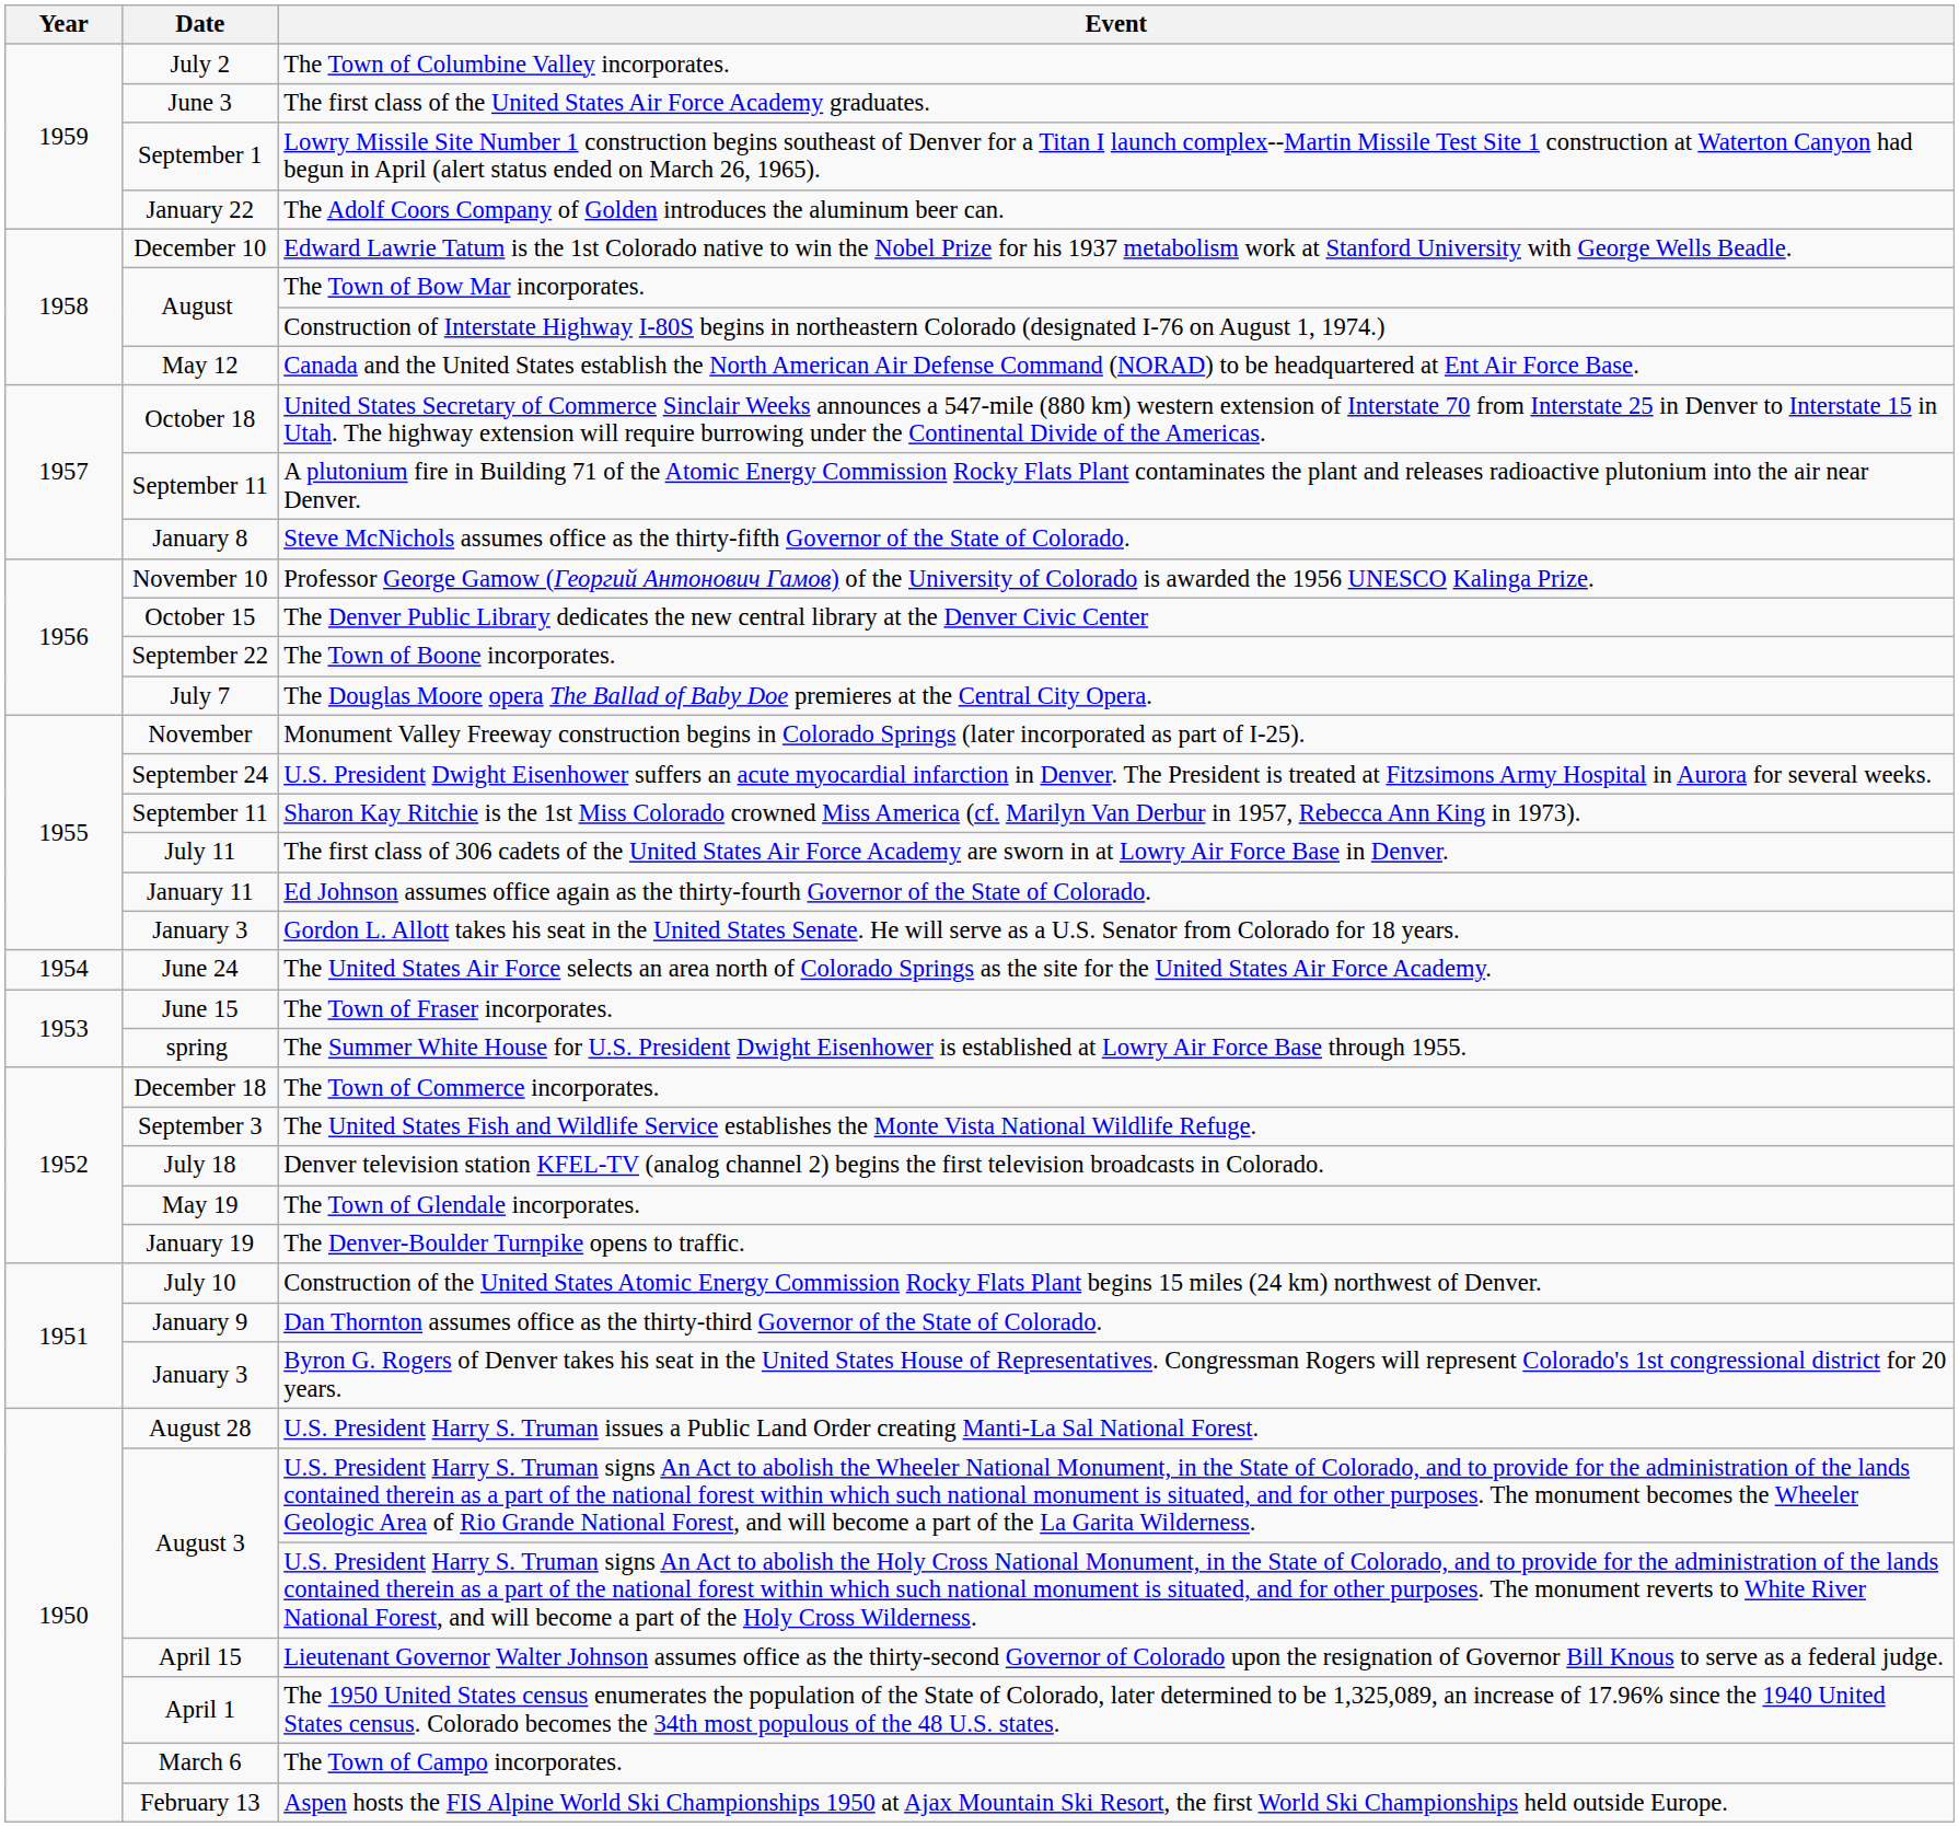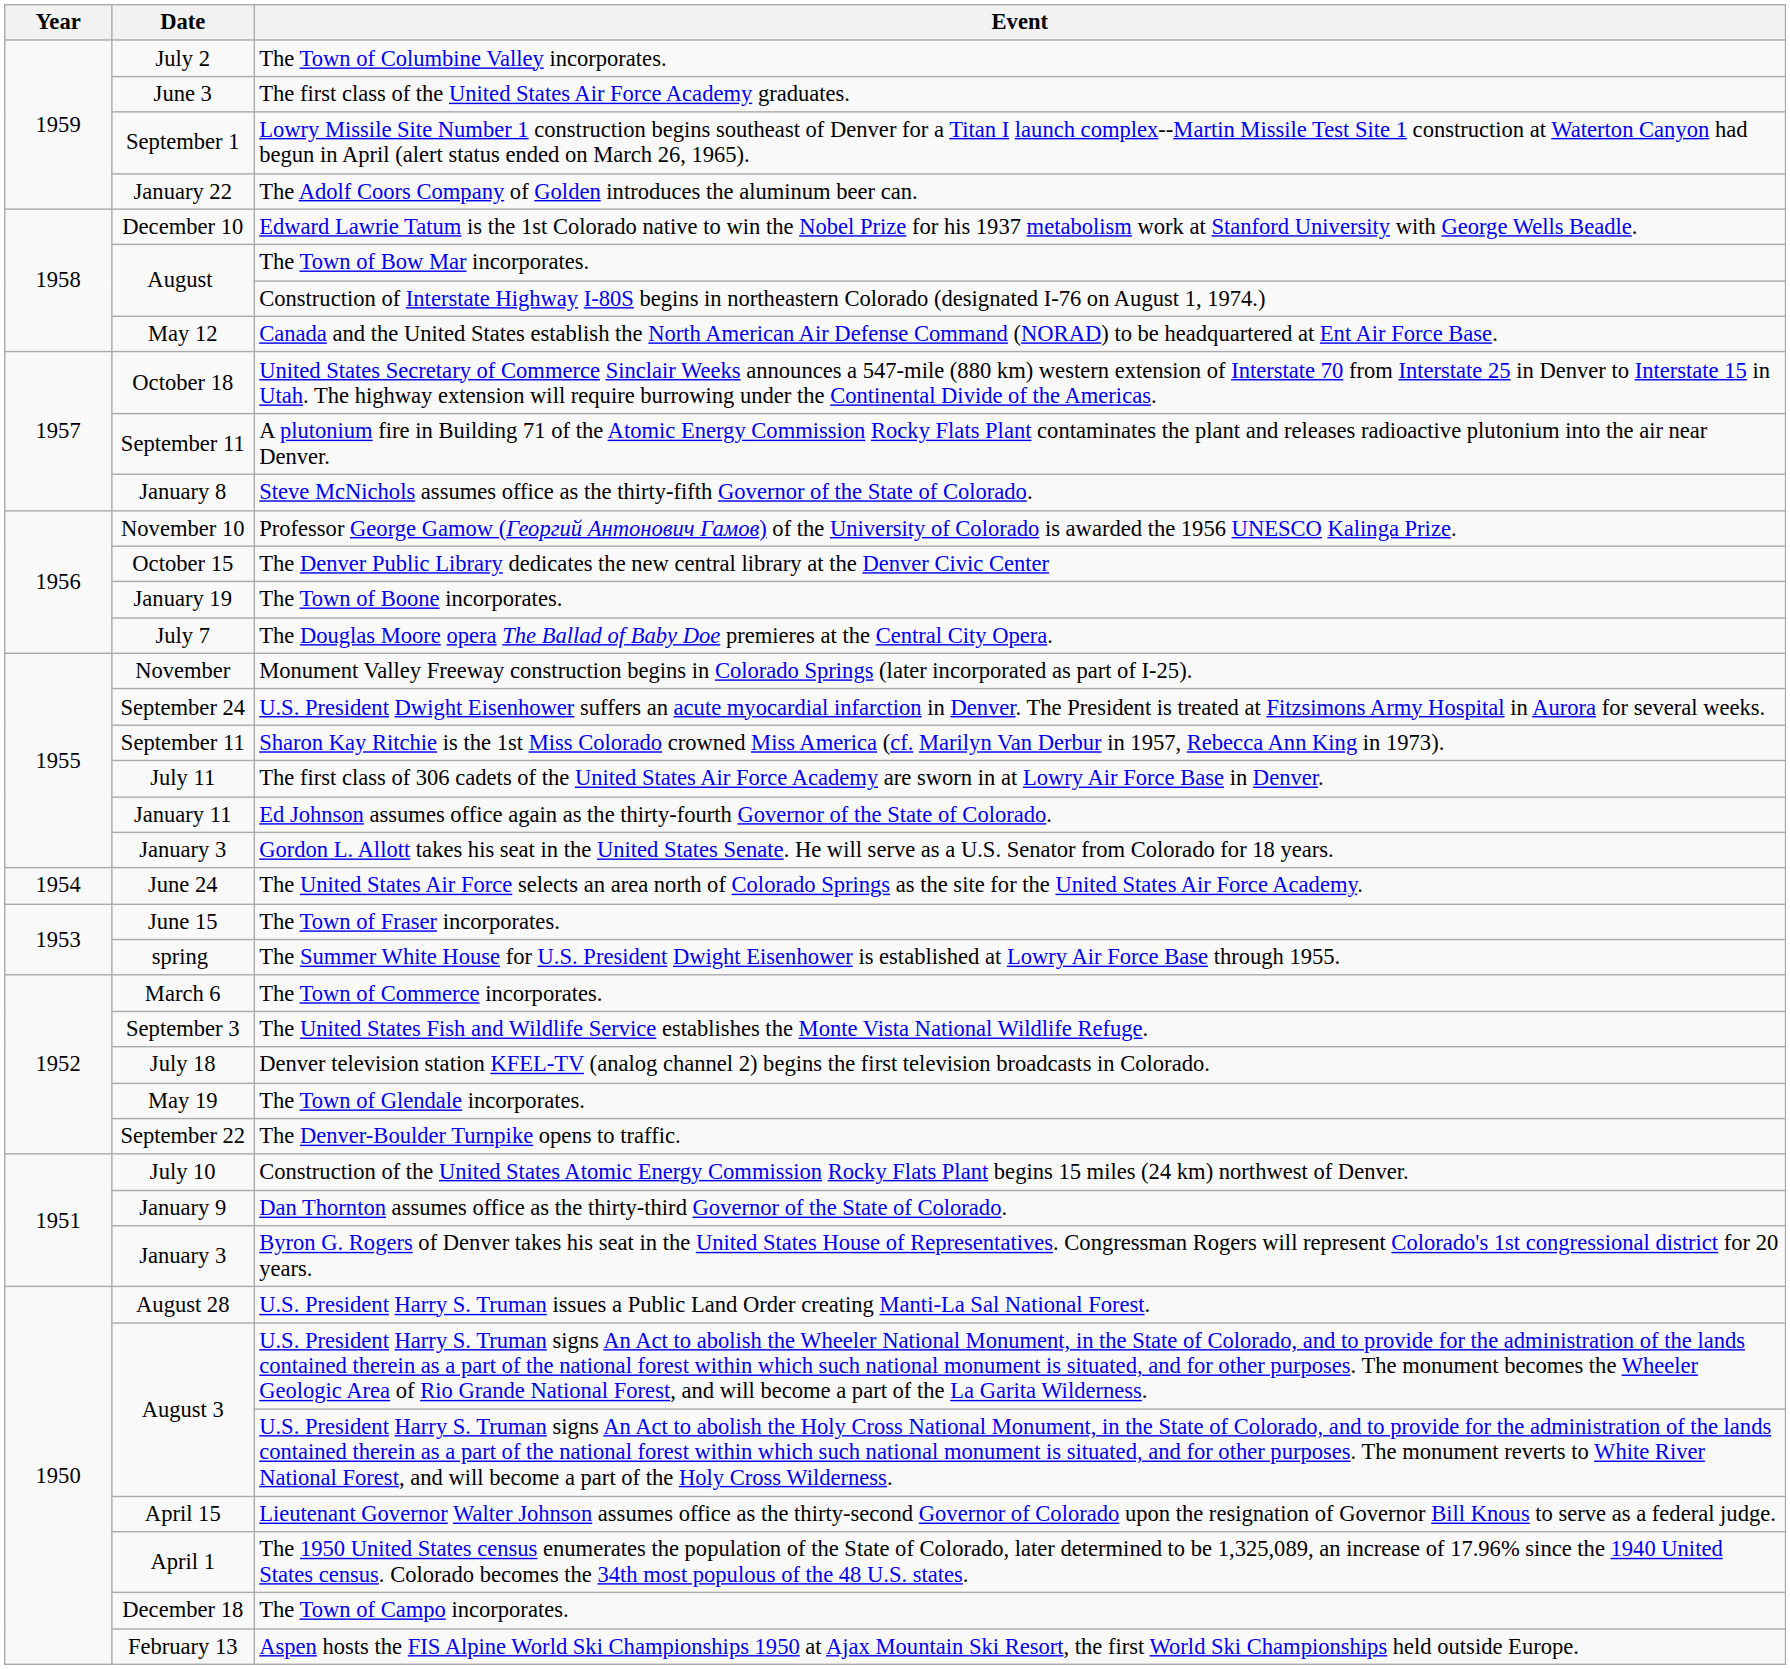The Town of Boone incorporates. | Date: September 22 -> January 19
The Town of Commerce incorporates. | Date: December 18 -> March 6
The Denver-Boulder Turnpike opens to traffic. | Date: January 19 -> September 22
The Town of Campo incorporates. | Date: March 6 -> December 18
